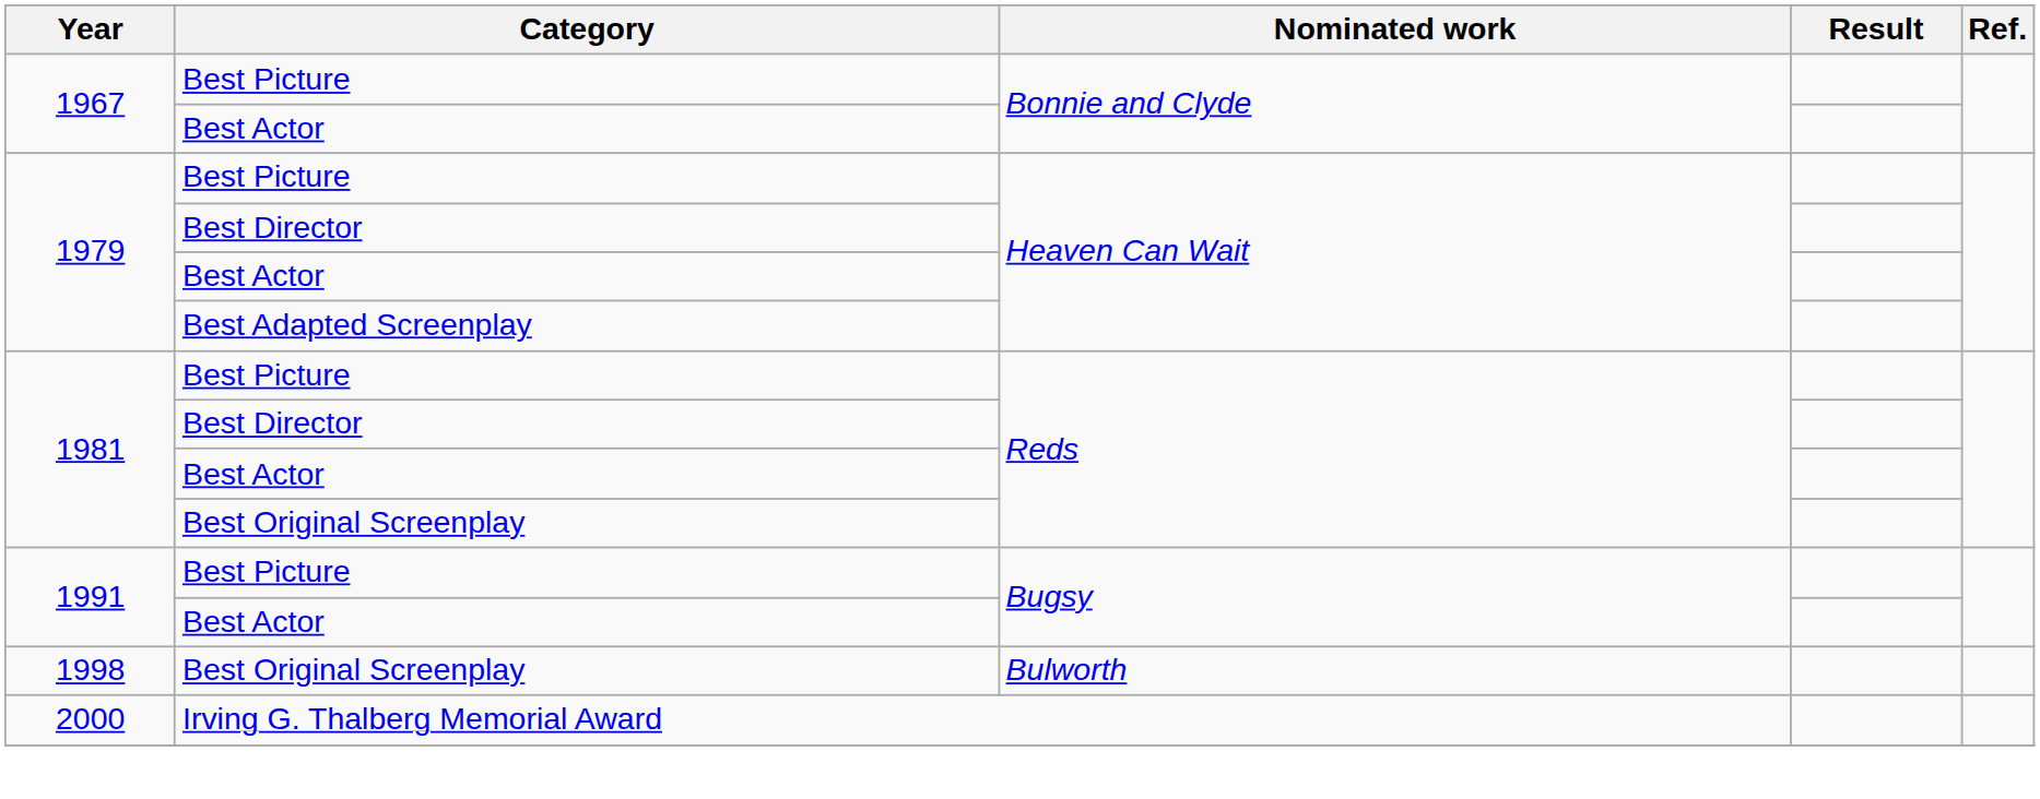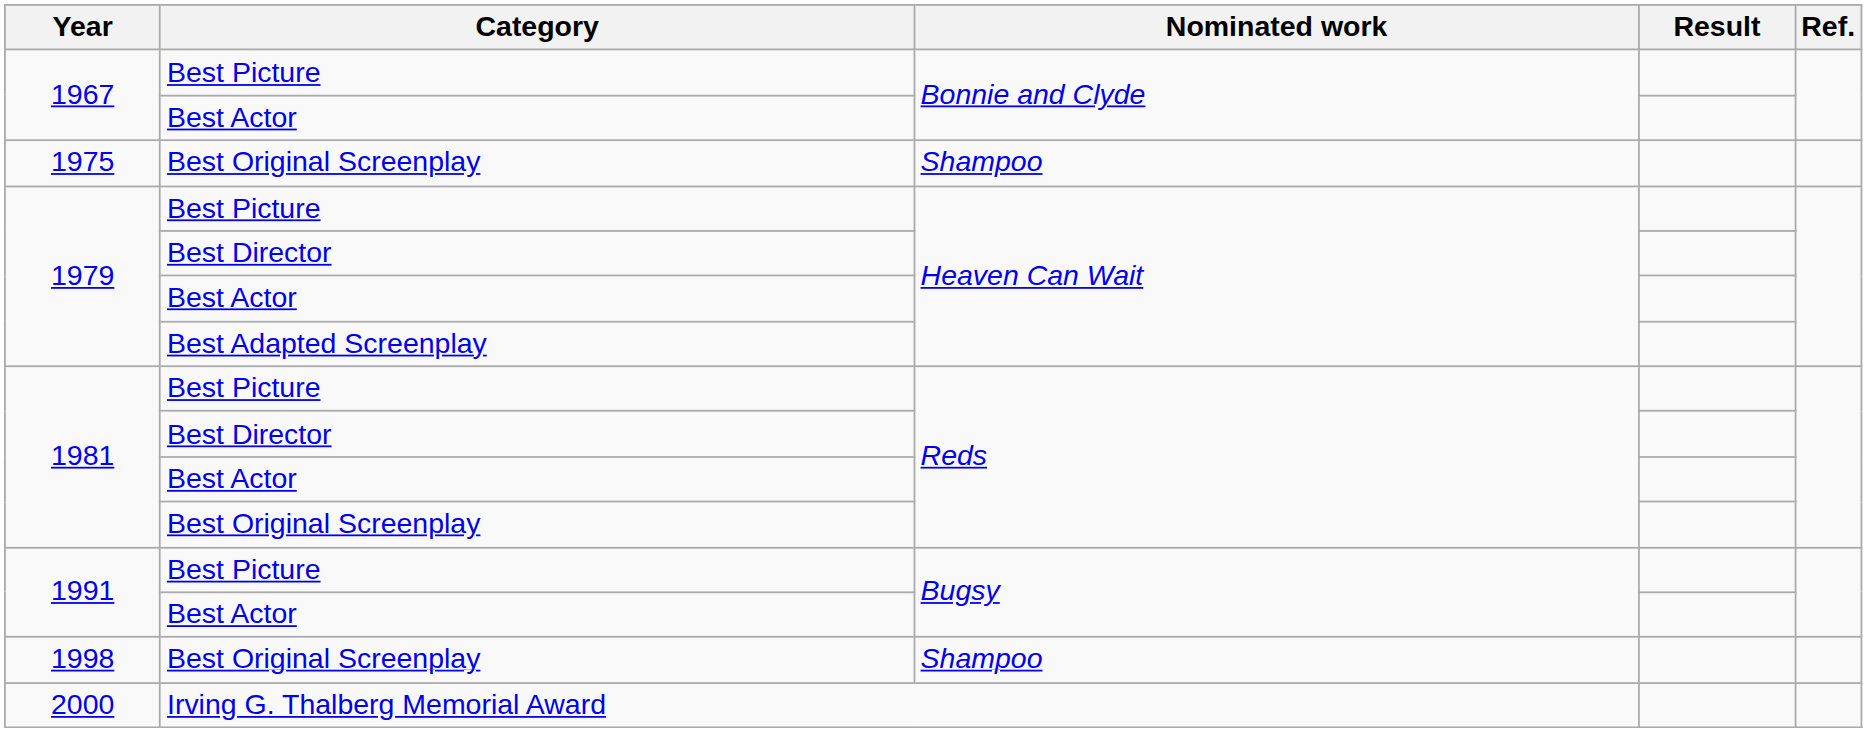+ row: 1975 | Best Original Screenplay | Shampoo
1998 | Nominated work: Bulworth -> Shampoo
